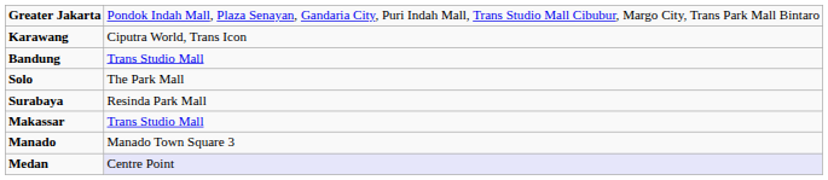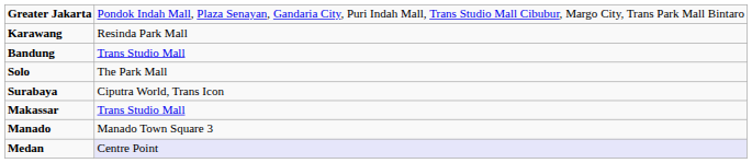Karawang | column 2: Ciputra World, Trans Icon -> Resinda Park Mall
Surabaya | column 2: Resinda Park Mall -> Ciputra World, Trans Icon
